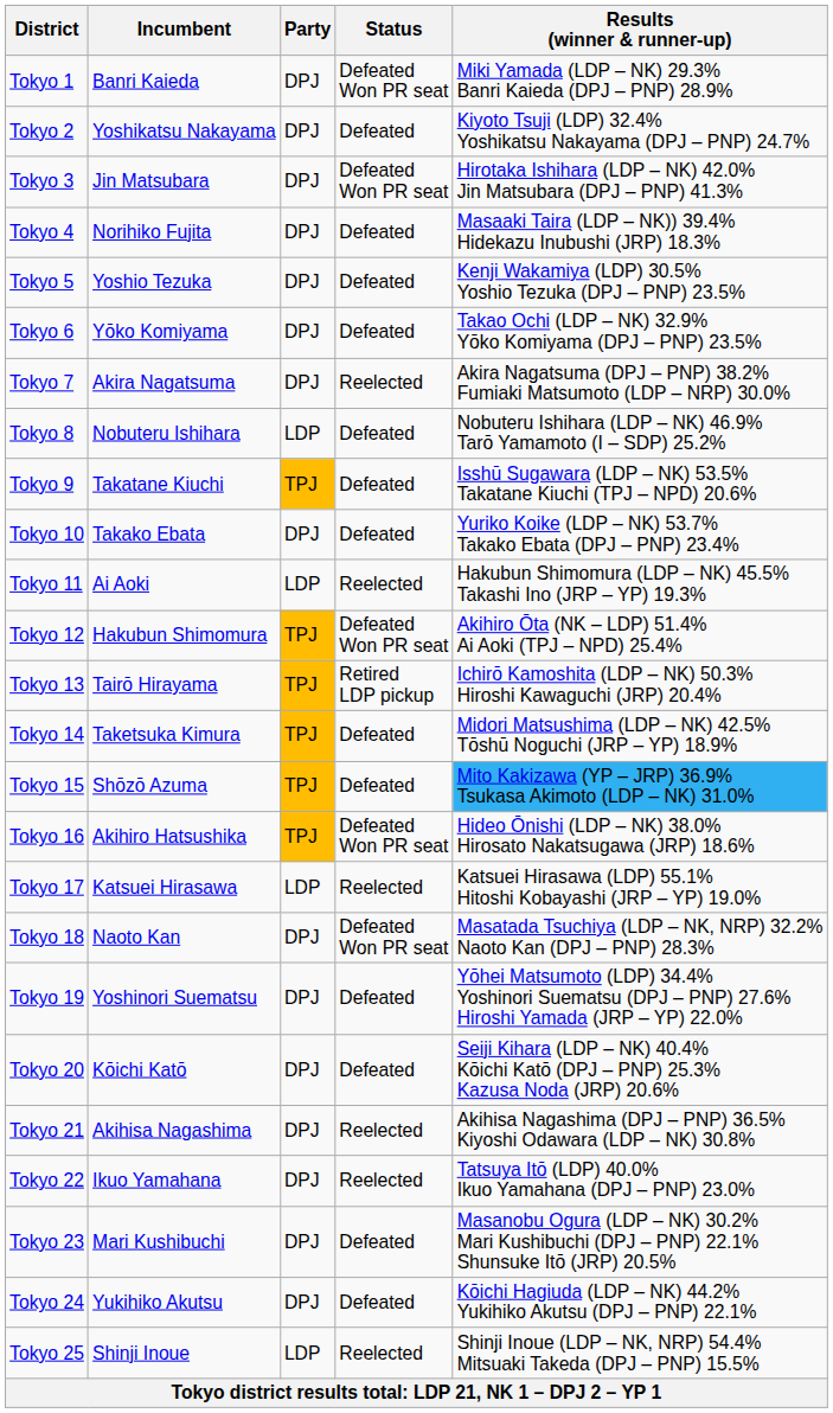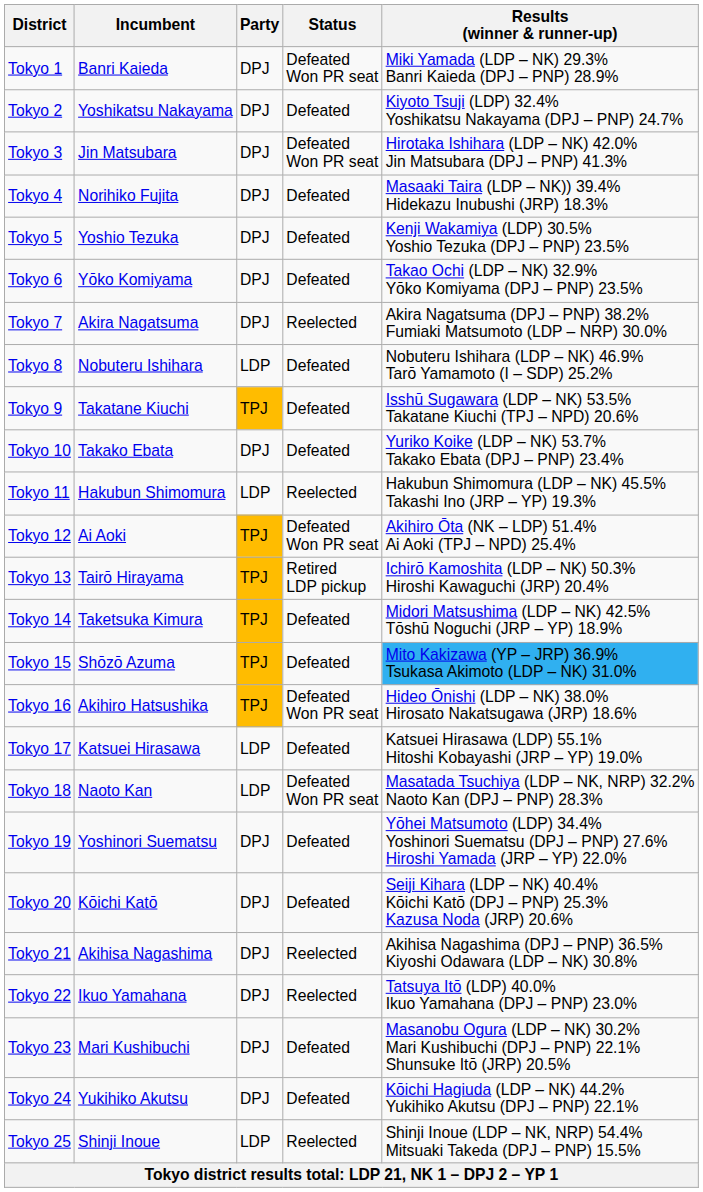Tokyo 11 | Incumbent: Ai Aoki -> Hakubun Shimomura
Tokyo 12 | Incumbent: Hakubun Shimomura -> Ai Aoki
Tokyo 17 | Status: Reelected -> Defeated
Tokyo 18 | Party: DPJ -> LDP
